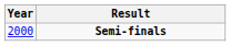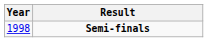Semi-finals | Year: 2000 -> 1998
